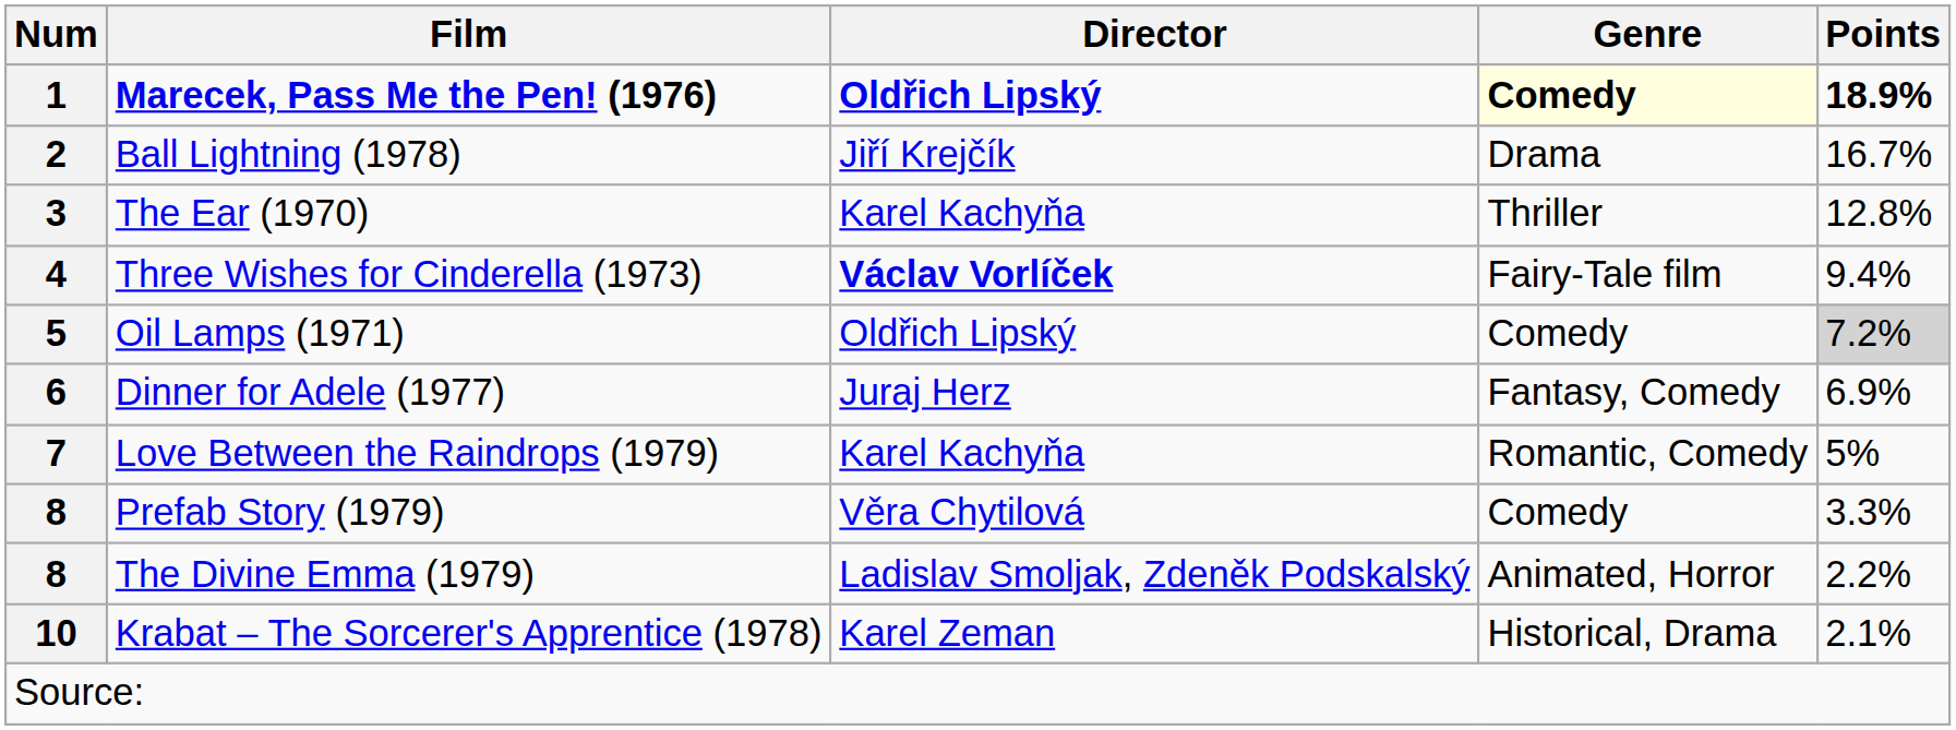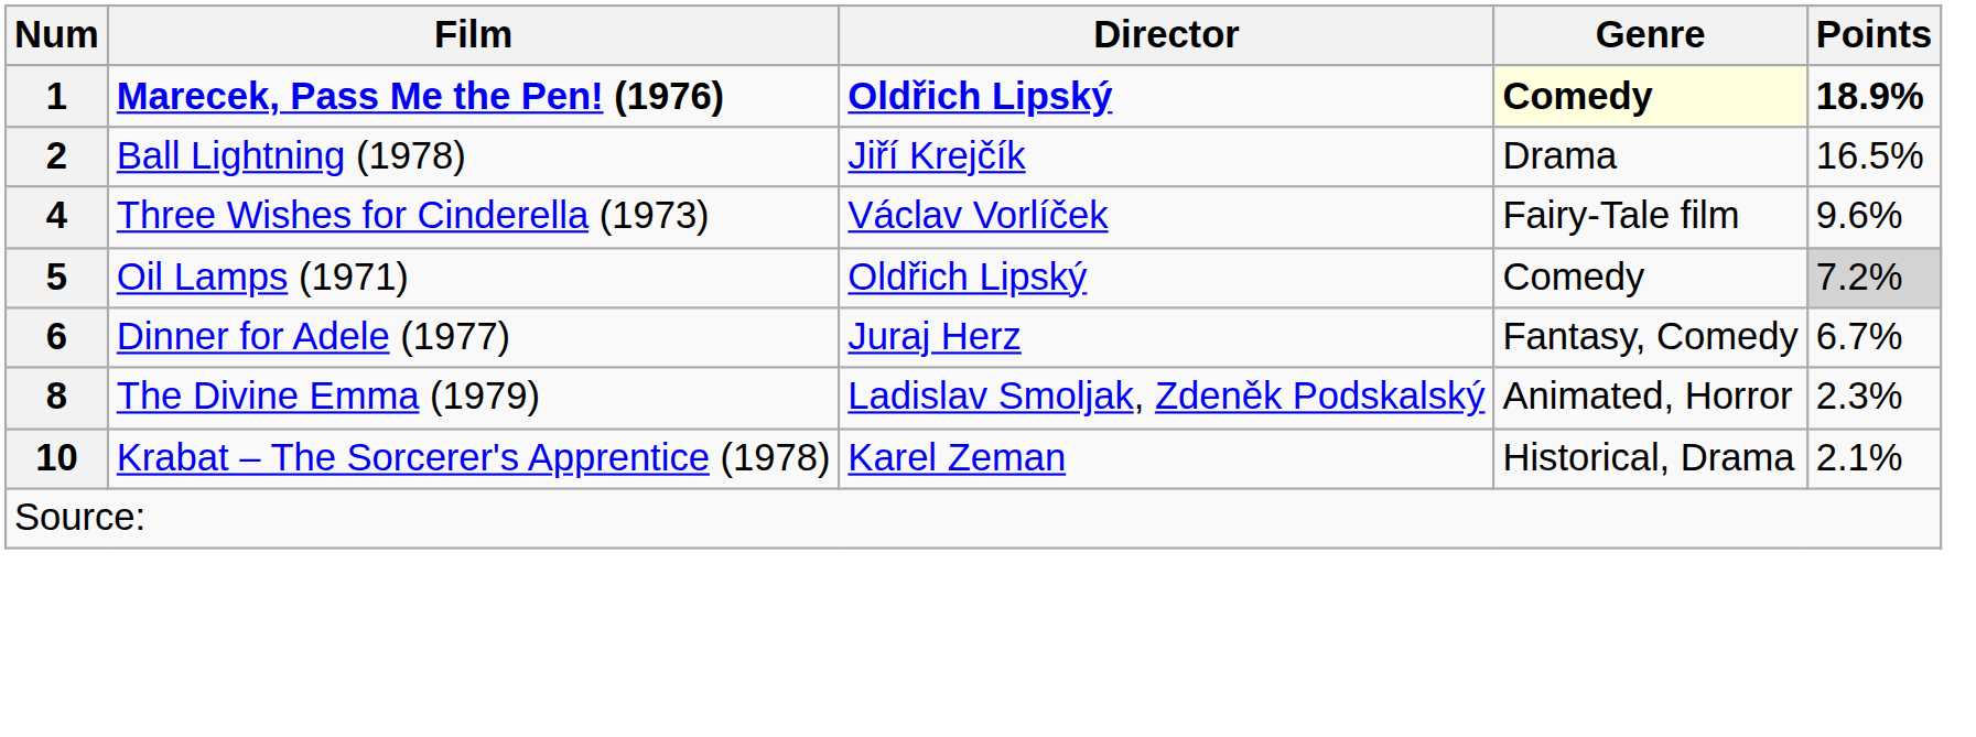2 | Points: 16.7% -> 16.5%
- row: 3 | The Ear (1970) | Karel Kachyňa | Thriller | 12.8%
4 | Director: bold -> normal
4 | Points: 9.4% -> 9.6%
6 | Points: 6.9% -> 6.7%
- row: 7 | Love Between the Raindrops (1979) | Karel Kachyňa | Romantic, Comedy | 5%
- row: 8 | Prefab Story (1979) | Věra Chytilová | Comedy | 3.3%
8 / The Divine Emma (1979) | Points: 2.2% -> 2.3%
